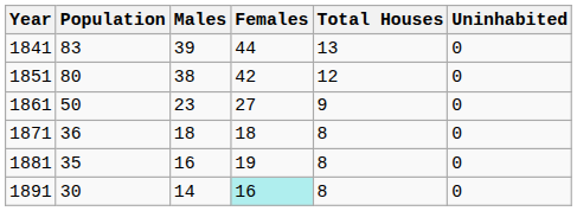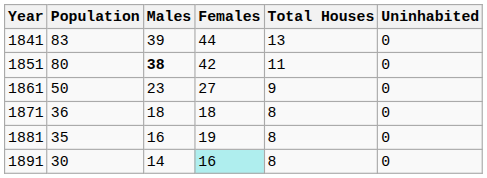1851 | Males: normal -> bold
1851 | Total Houses: 12 -> 11
